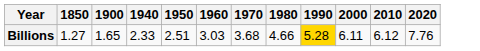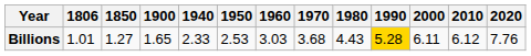+ column: 1806 | 1.01
Billions | 1950: 2.51 -> 2.53
Billions | 1980: 4.66 -> 4.43
